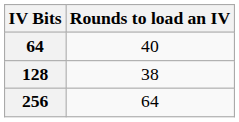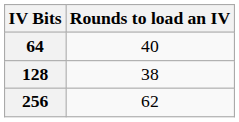256 | Rounds to load an IV: 64 -> 62
